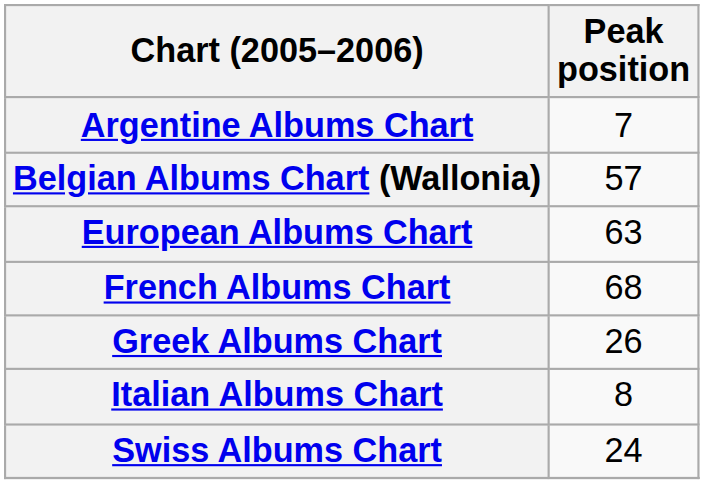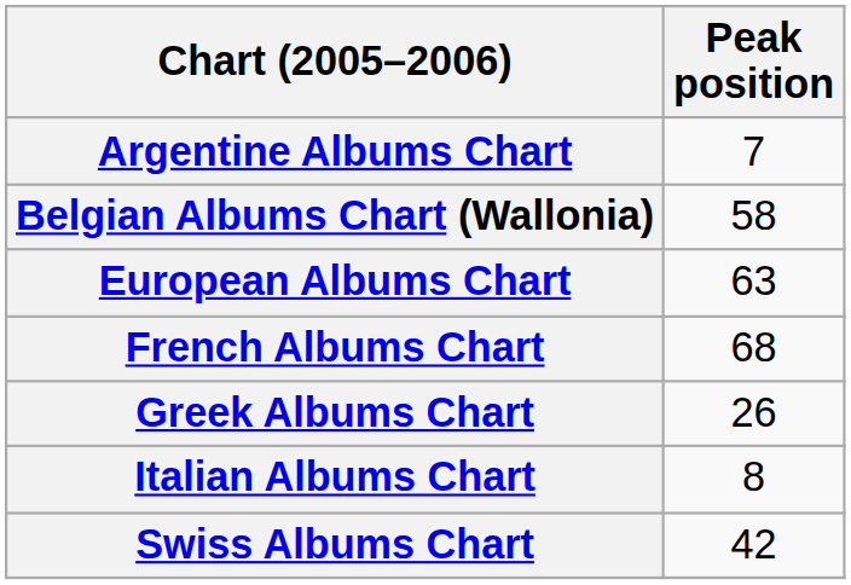Belgian Albums Chart (Wallonia) | Peak position: 57 -> 58
Swiss Albums Chart | Peak position: 24 -> 42
